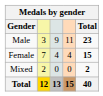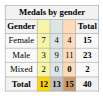rows swapped: Male <-> Female
Mixed | column 4: normal -> bold
